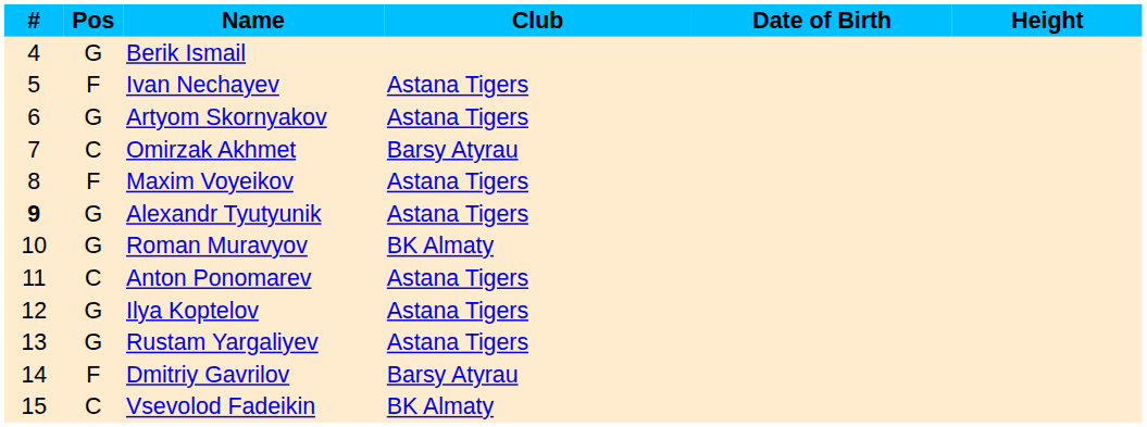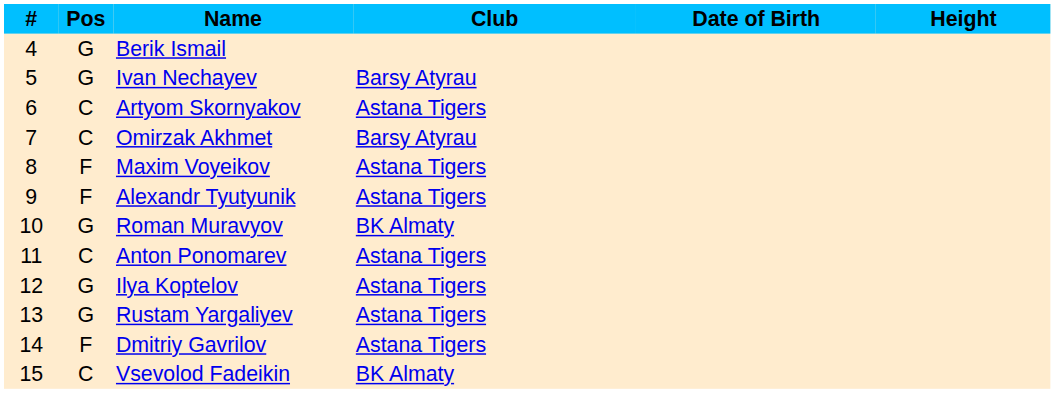Ivan Nechayev | Pos: F -> G
Ivan Nechayev | Club: Astana Tigers -> Barsy Atyrau
Artyom Skornyakov | Pos: G -> C
Alexandr Tyutyunik | #: bold -> normal
Alexandr Tyutyunik | Pos: G -> F
Dmitriy Gavrilov | Club: Barsy Atyrau -> Astana Tigers
